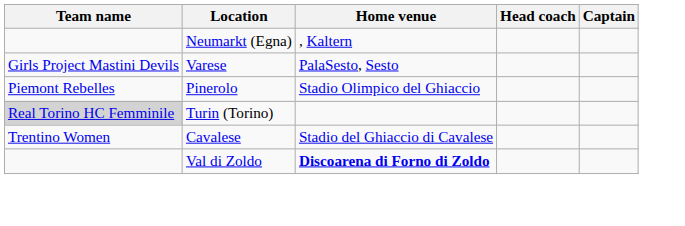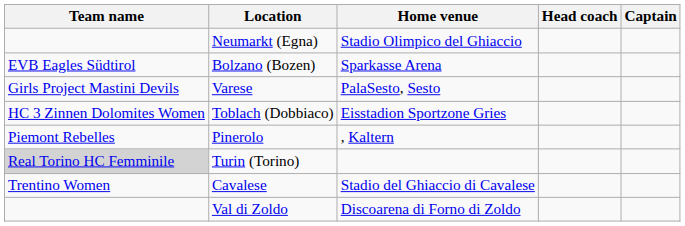Neumarkt (Egna) | Home venue: , Kaltern -> Stadio Olimpico del Ghiaccio
+ row: EVB Eagles Südtirol | Bolzano (Bozen) | Sparkasse Arena
+ row: HC 3 Zinnen Dolomites Women | Toblach (Dobbiaco) | Eisstadion Sportzone Gries
Pinerolo | Home venue: Stadio Olimpico del Ghiaccio -> , Kaltern
Val di Zoldo | Home venue: bold -> normal
